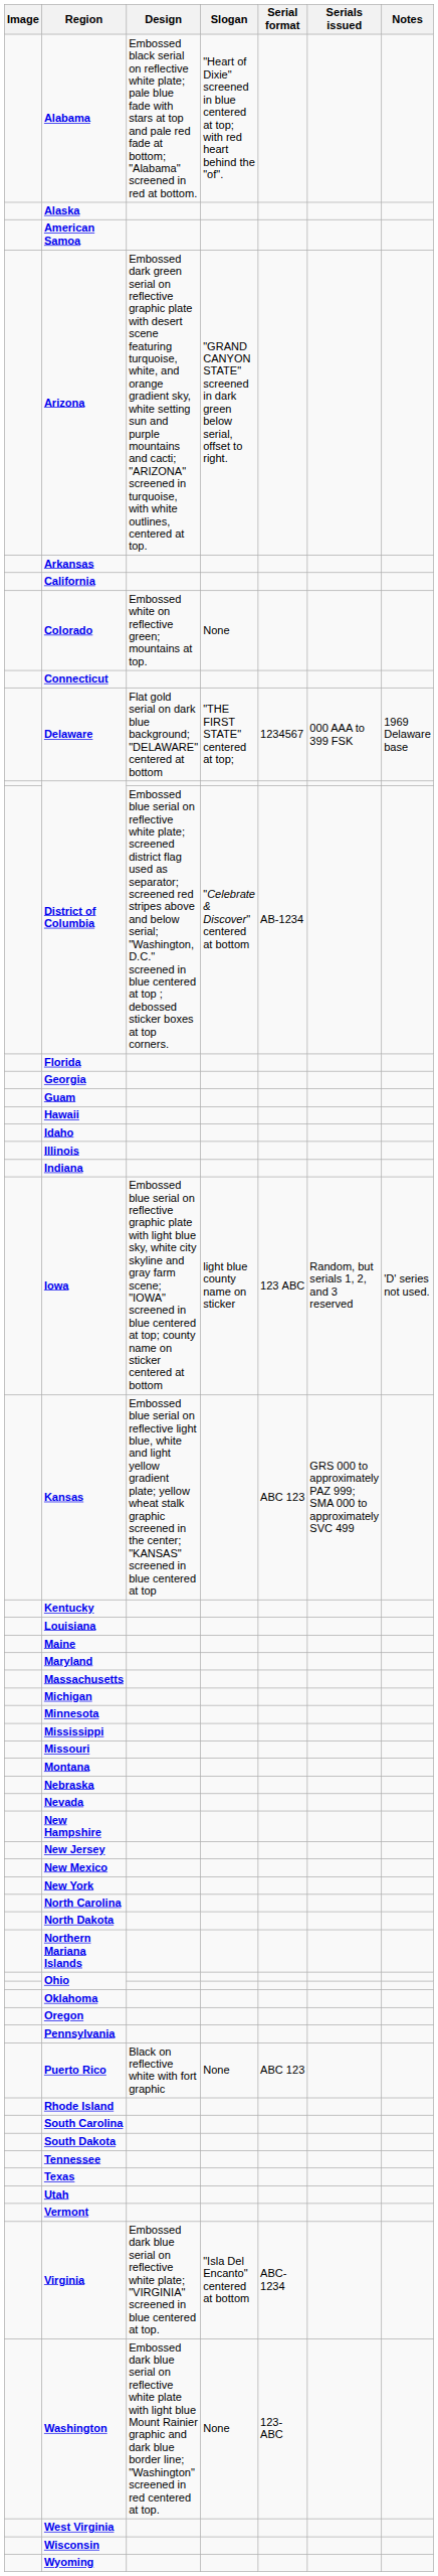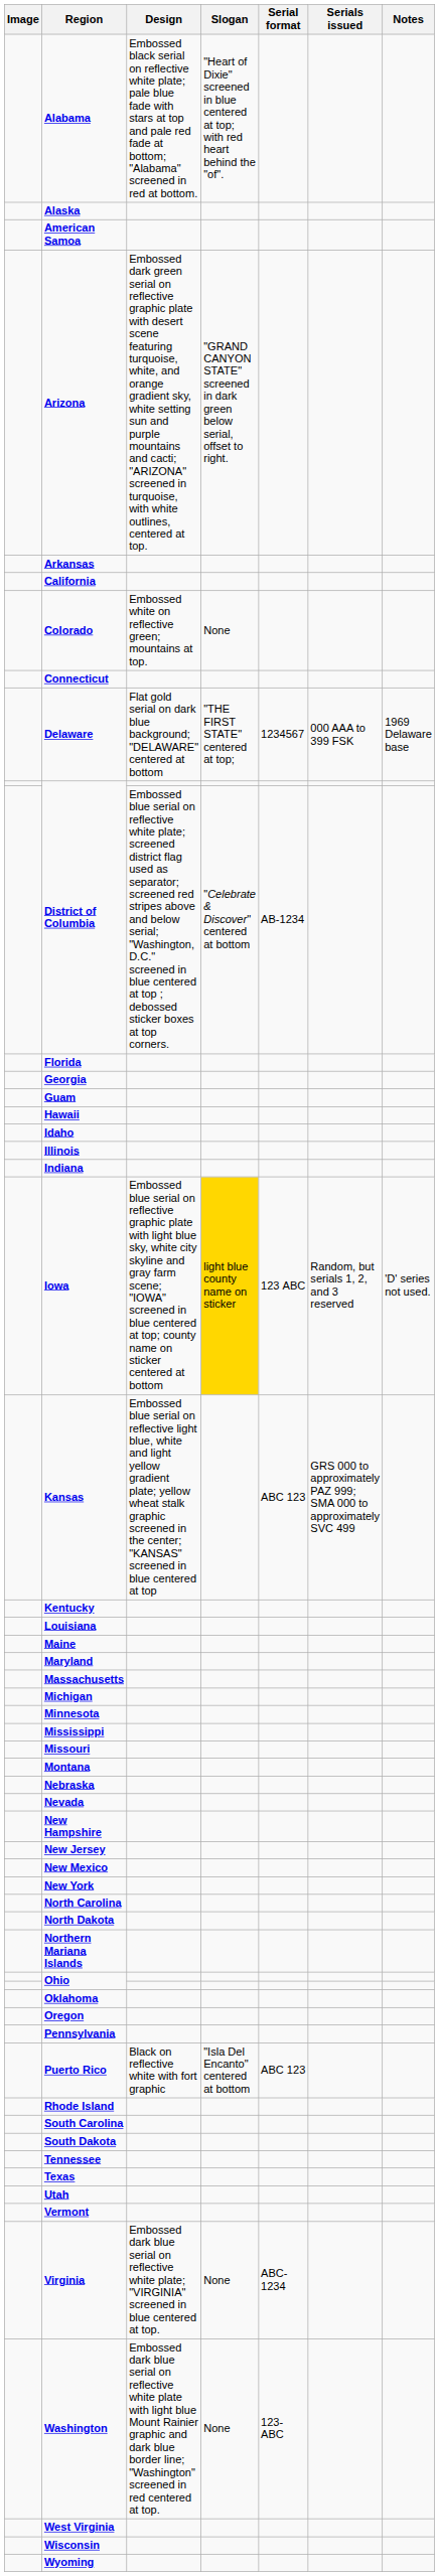Iowa | Slogan: no background -> gold background
Puerto Rico | Slogan: None -> "Isla Del Encanto" centered at bottom
Virginia | Slogan: "Isla Del Encanto" centered at bottom -> None
